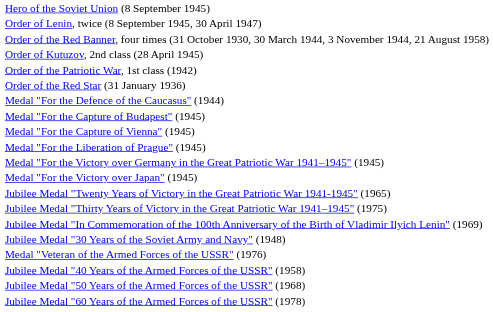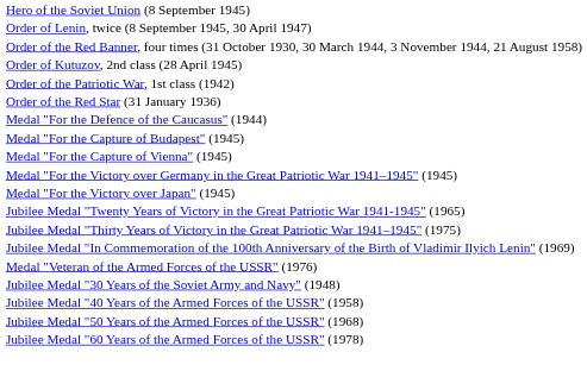- row: Medal "For the Liberation of Prague" (1945)
rows swapped: Medal "Veteran of the Armed Forces of the USSR" (1976) <-> Jubilee Medal "30 Years of the Soviet Army and Navy" (1948)
